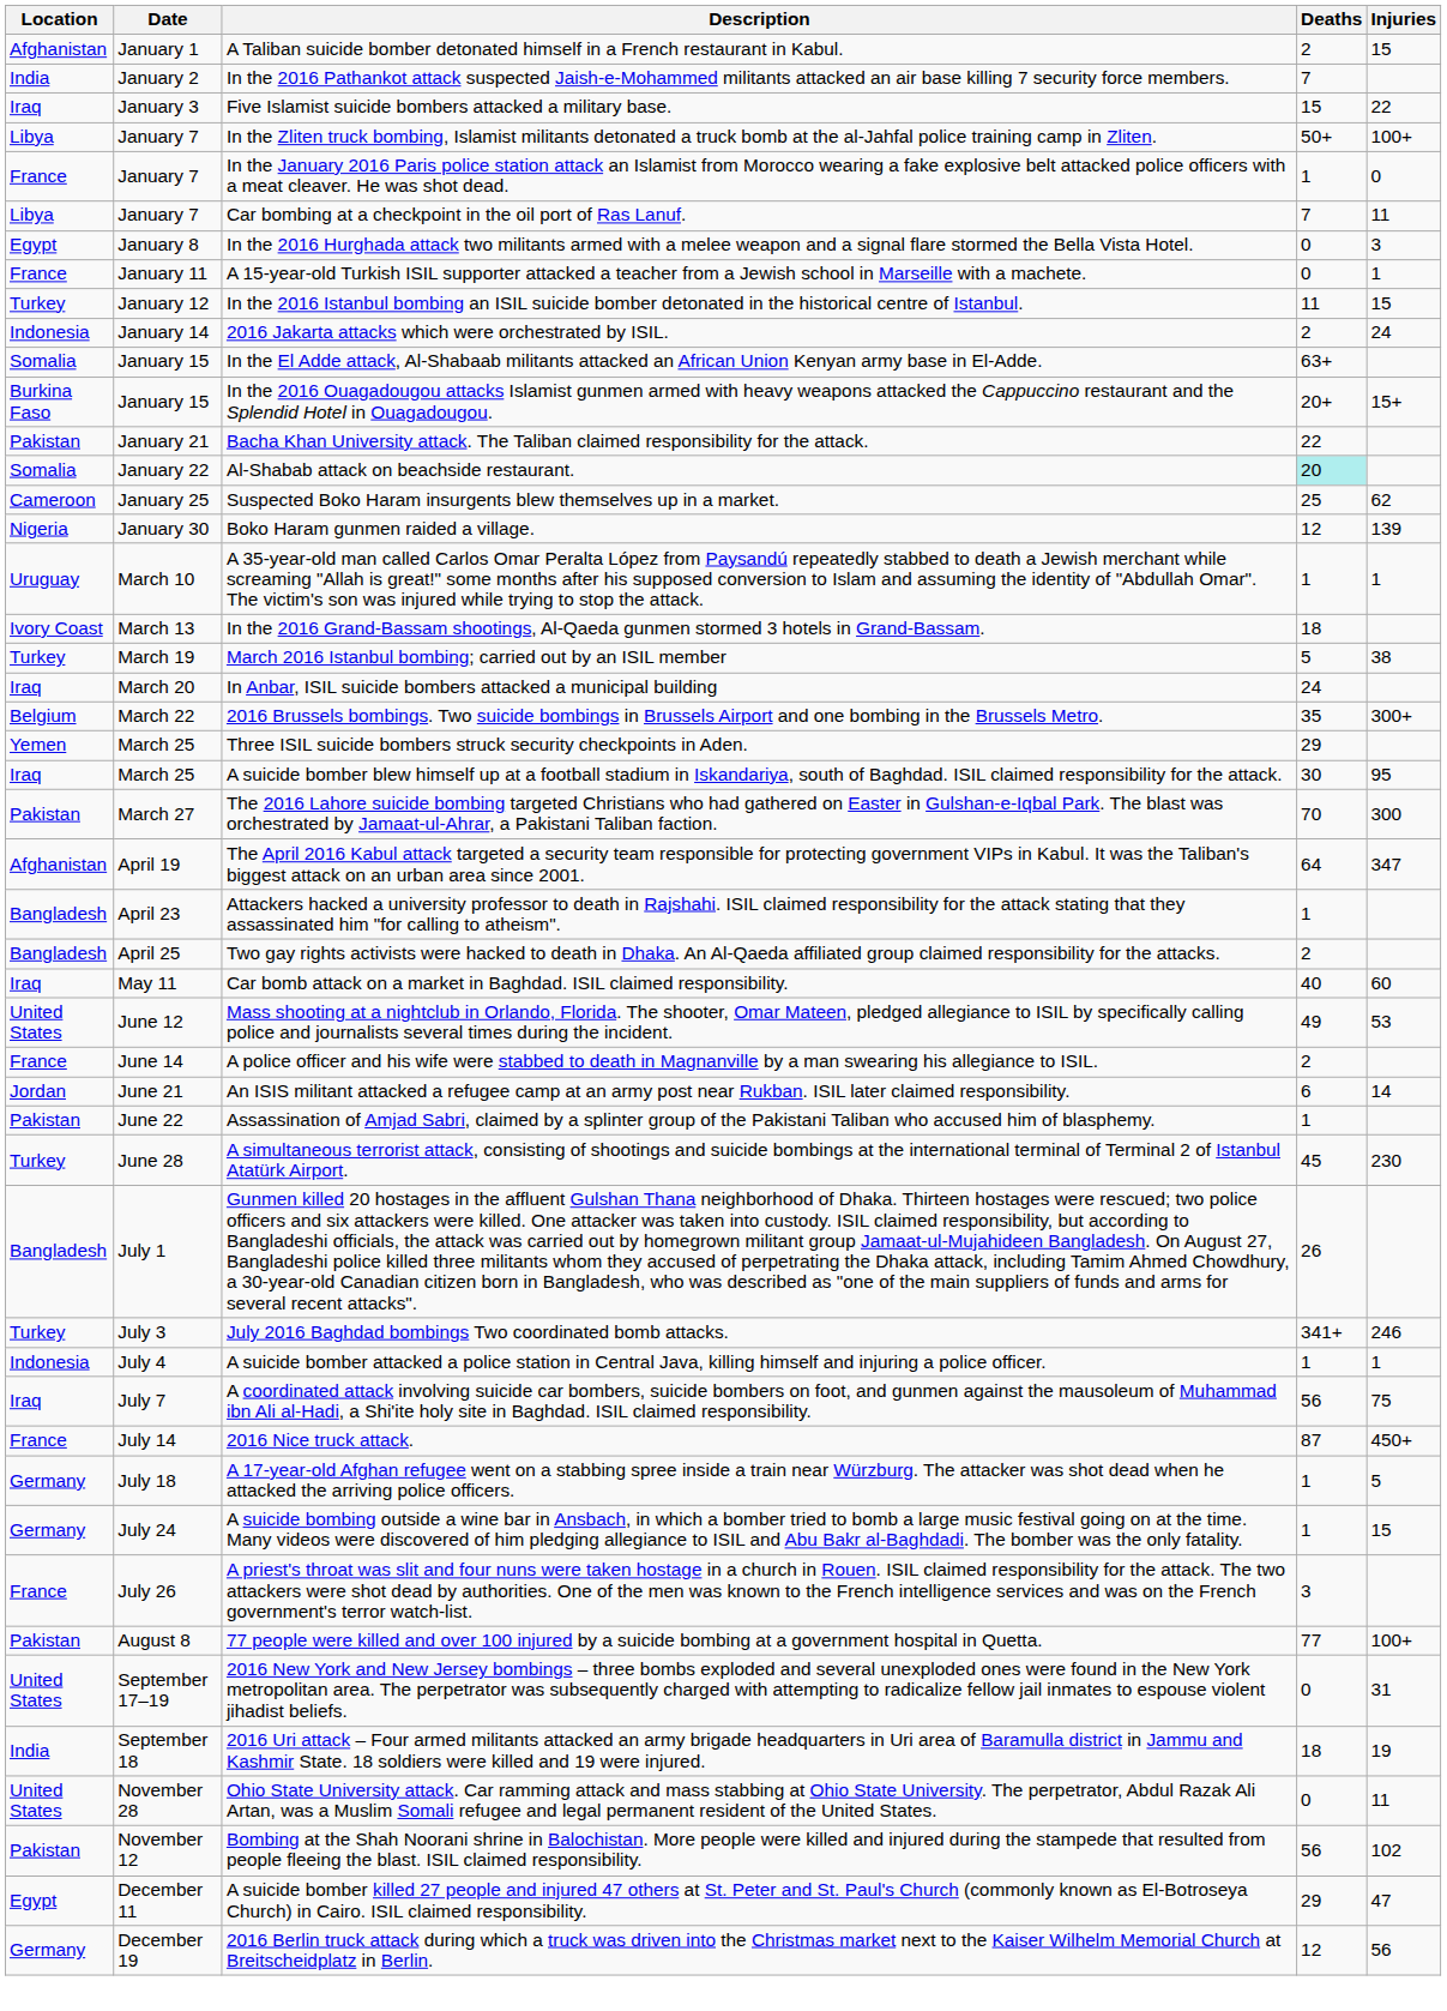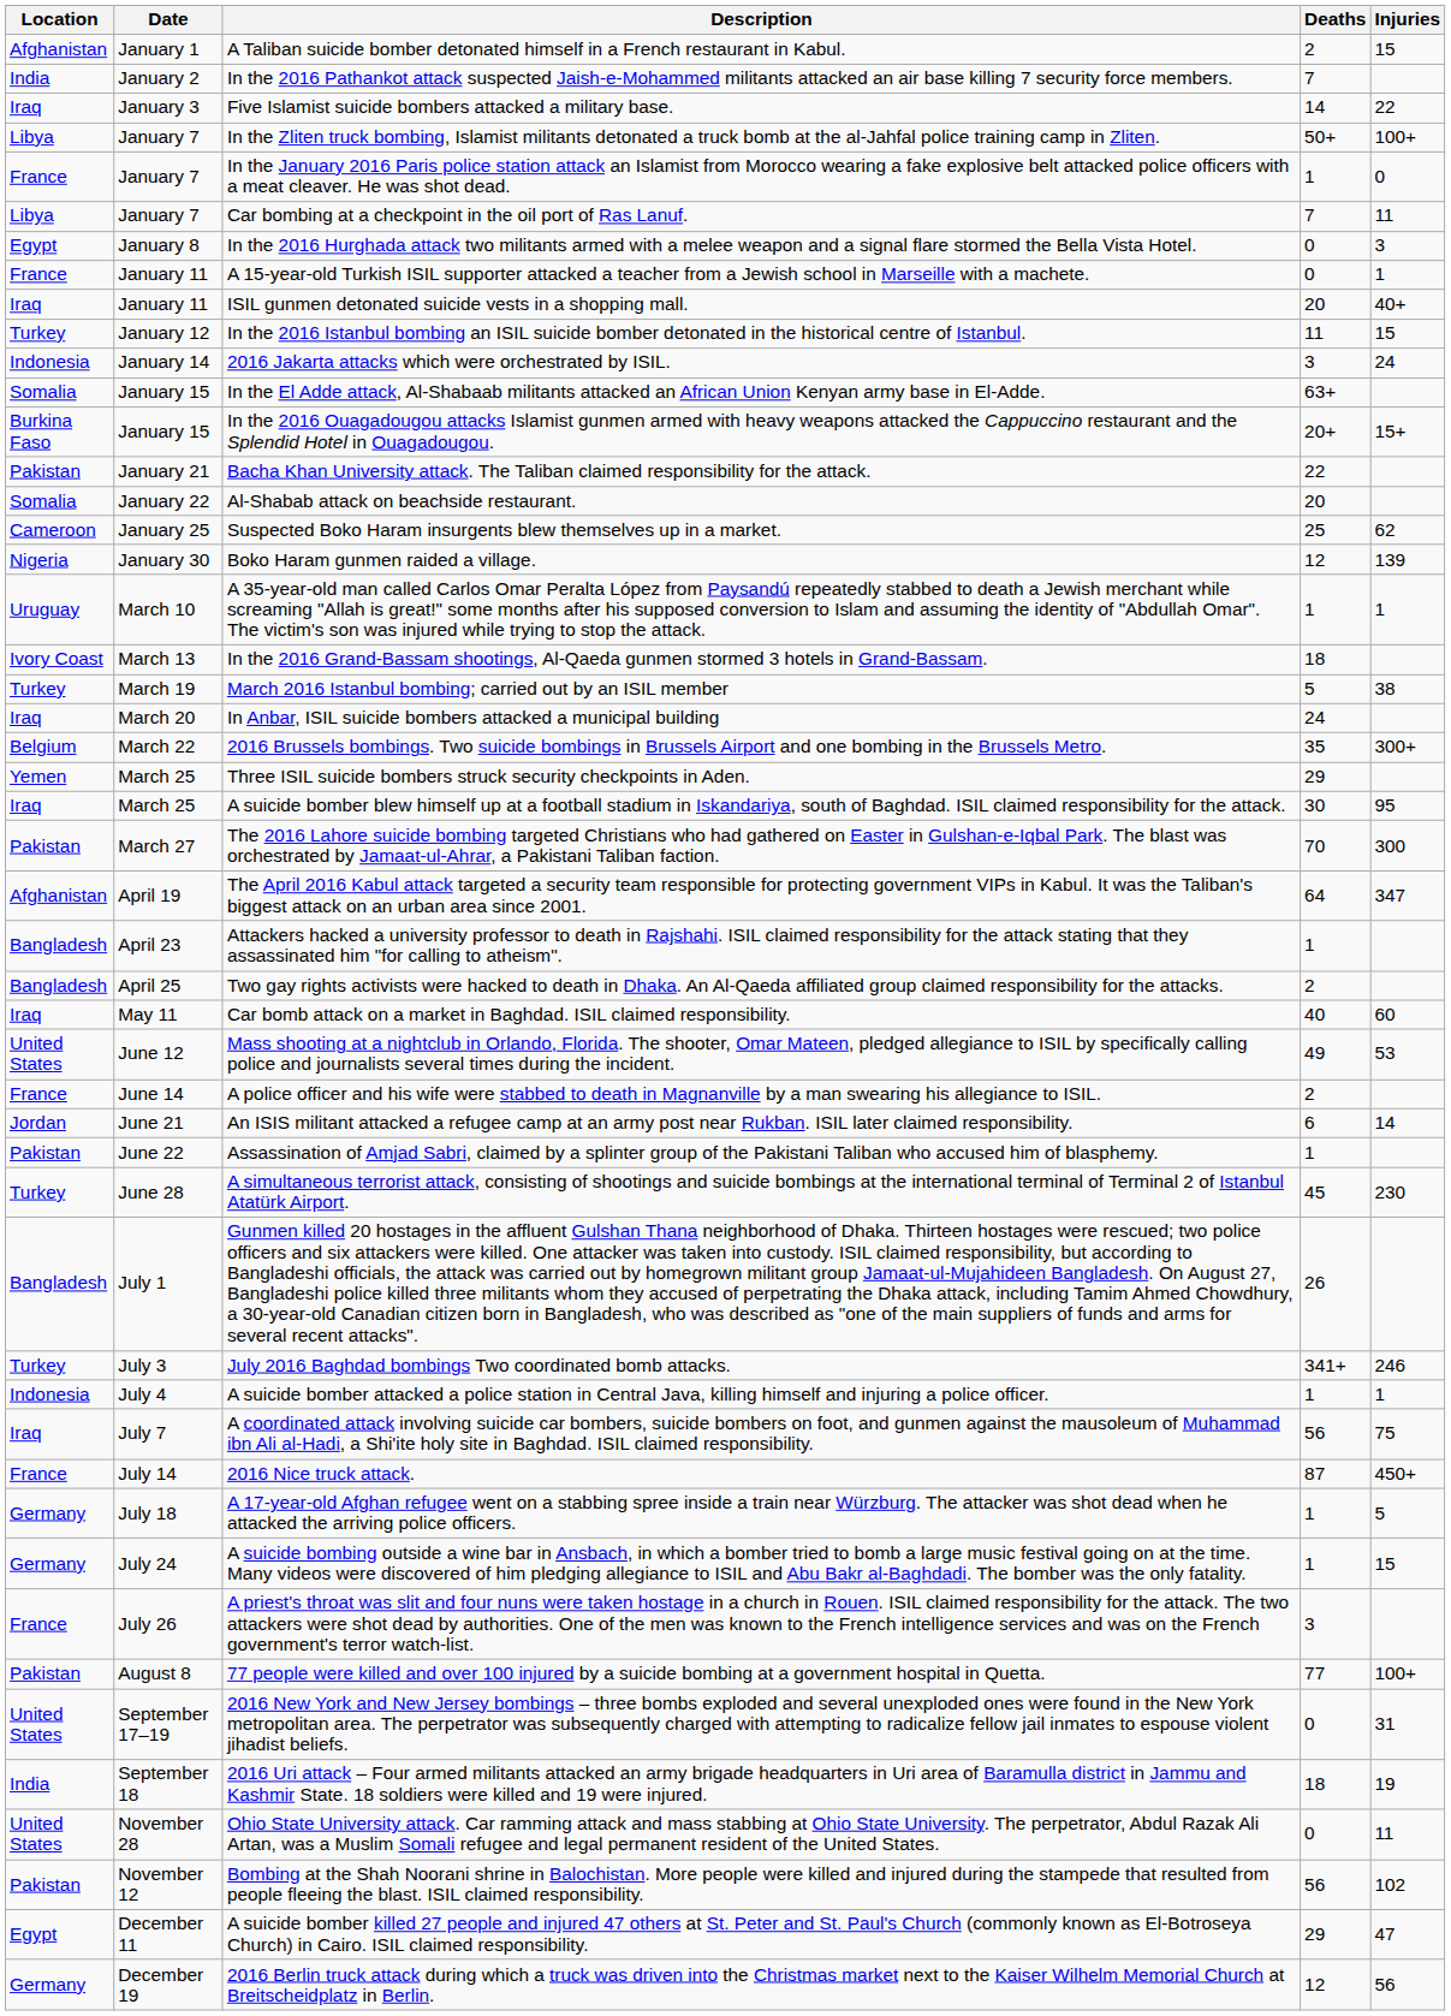Five Islamist suicide bombers attacked a military base. | Deaths: 15 -> 14
+ row: Iraq | January 11 | ISIL gunmen detonated suicide vests in a shopping mall. | 20 | 40+
2016 Jakarta attacks which were orchestrated by ISIL. | Deaths: 2 -> 3
Al-Shabab attack on beachside restaurant. | Deaths: paleturquoise background -> no background
